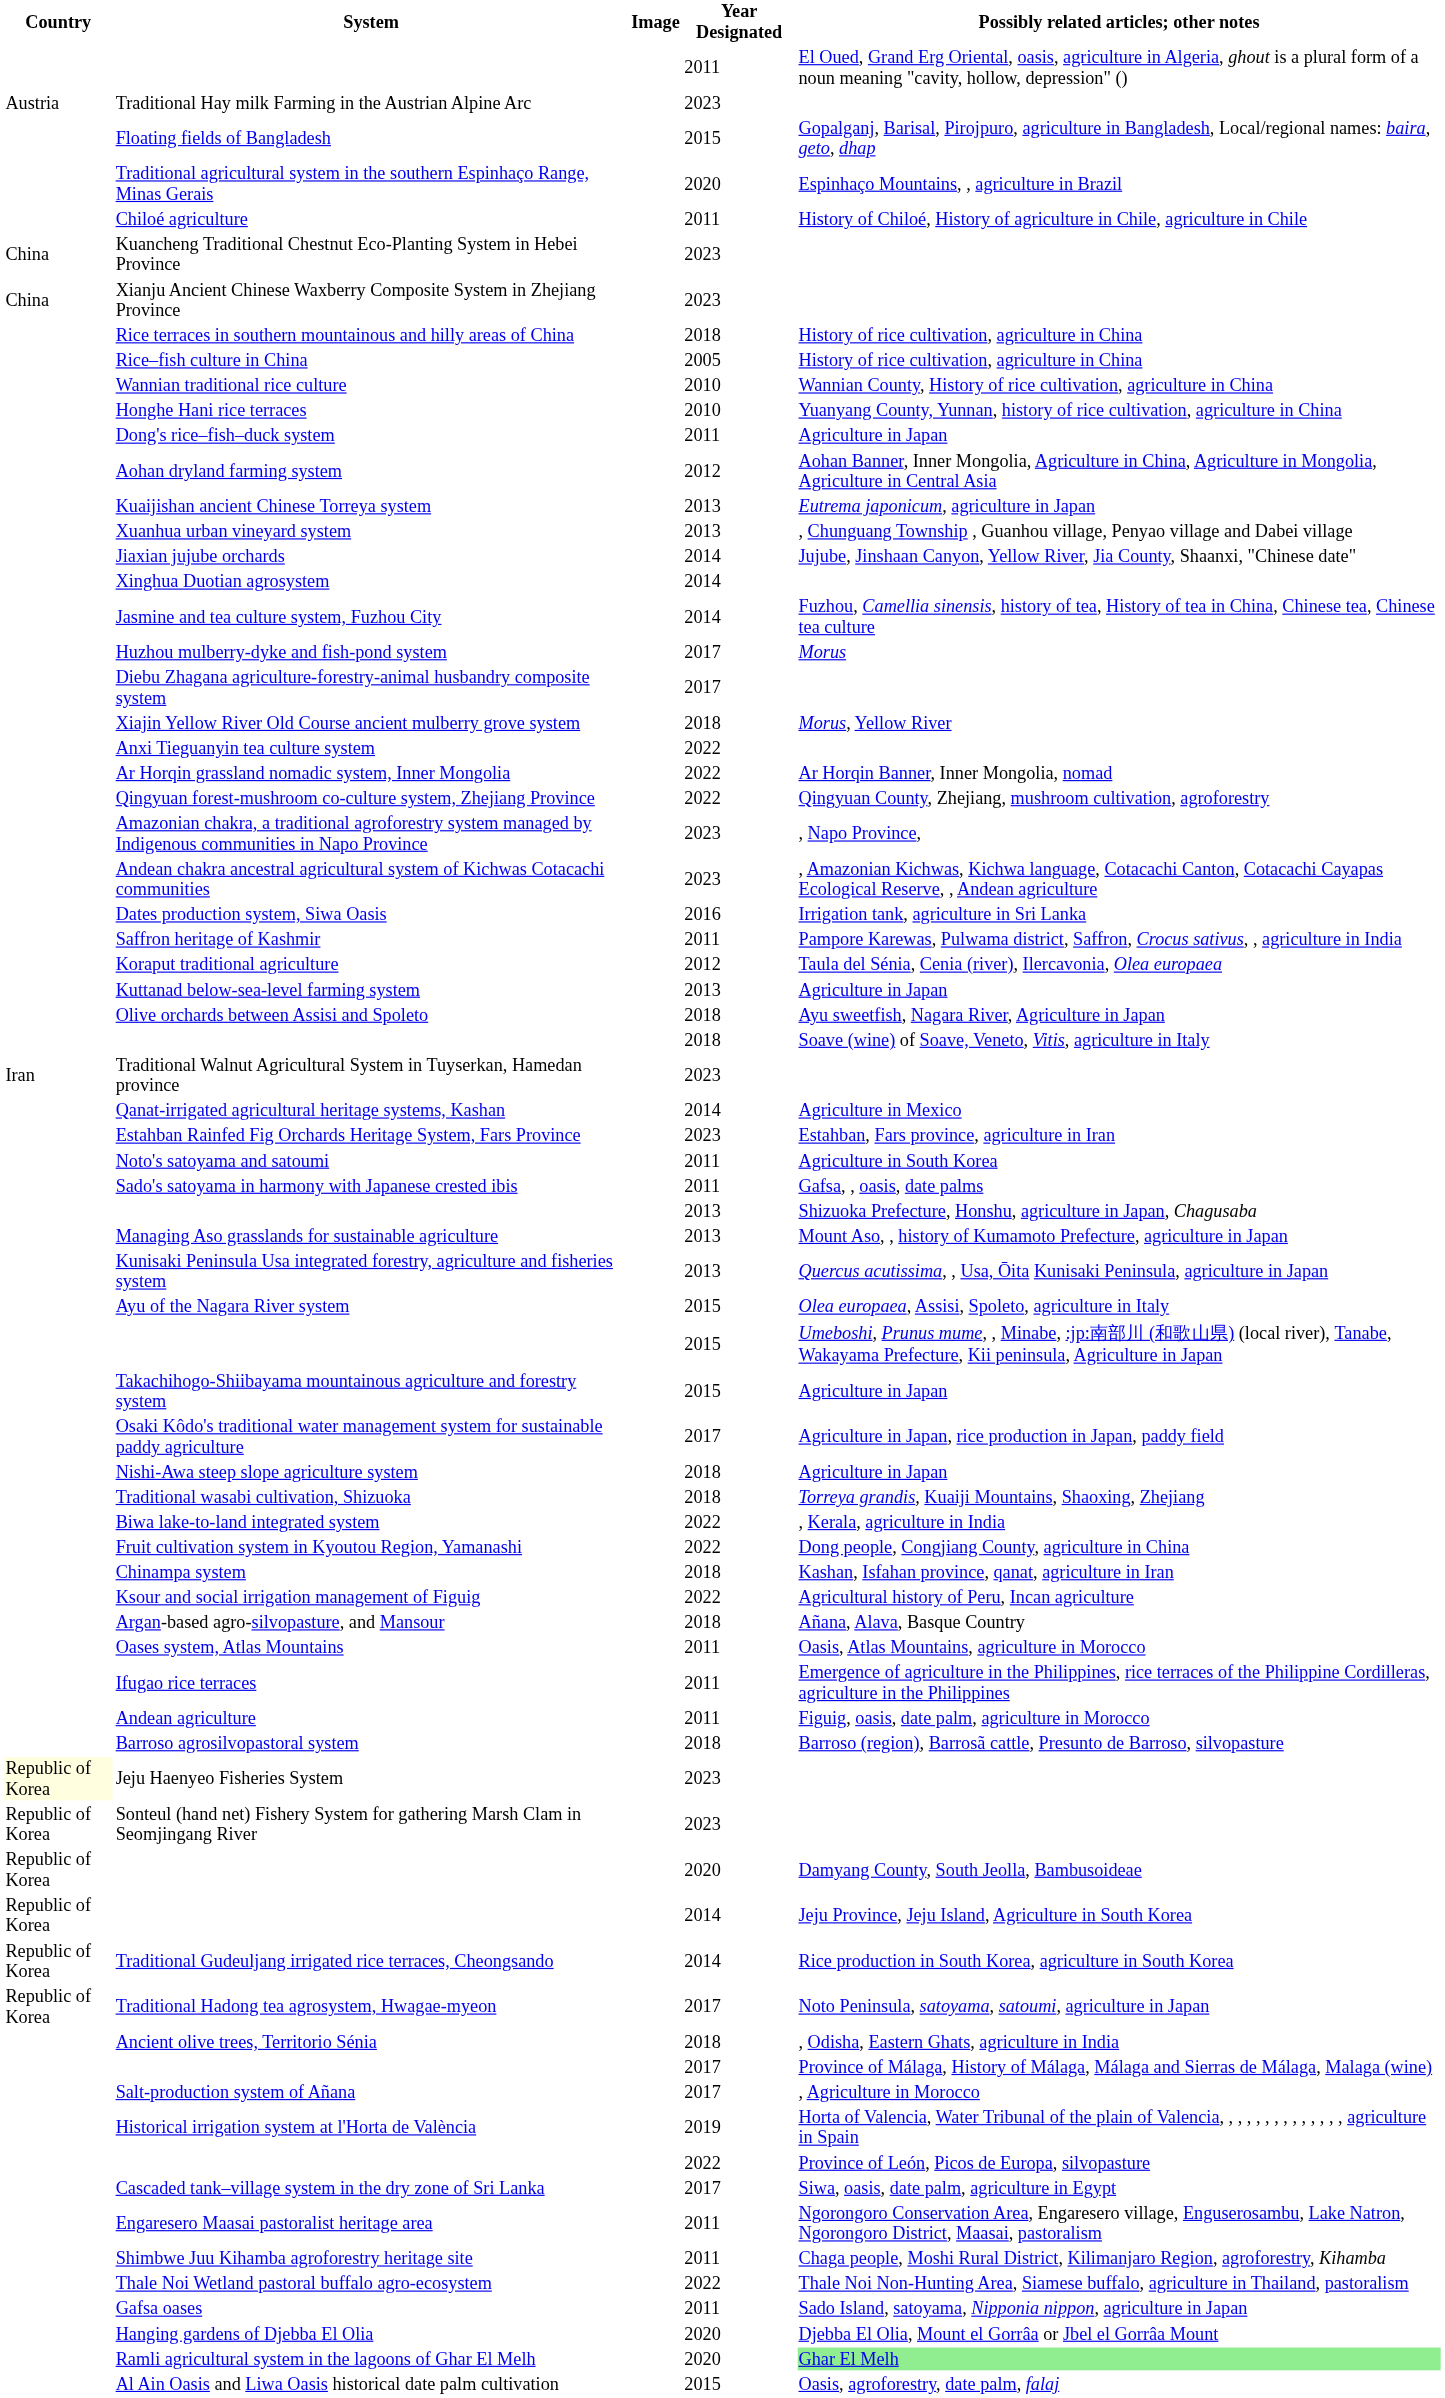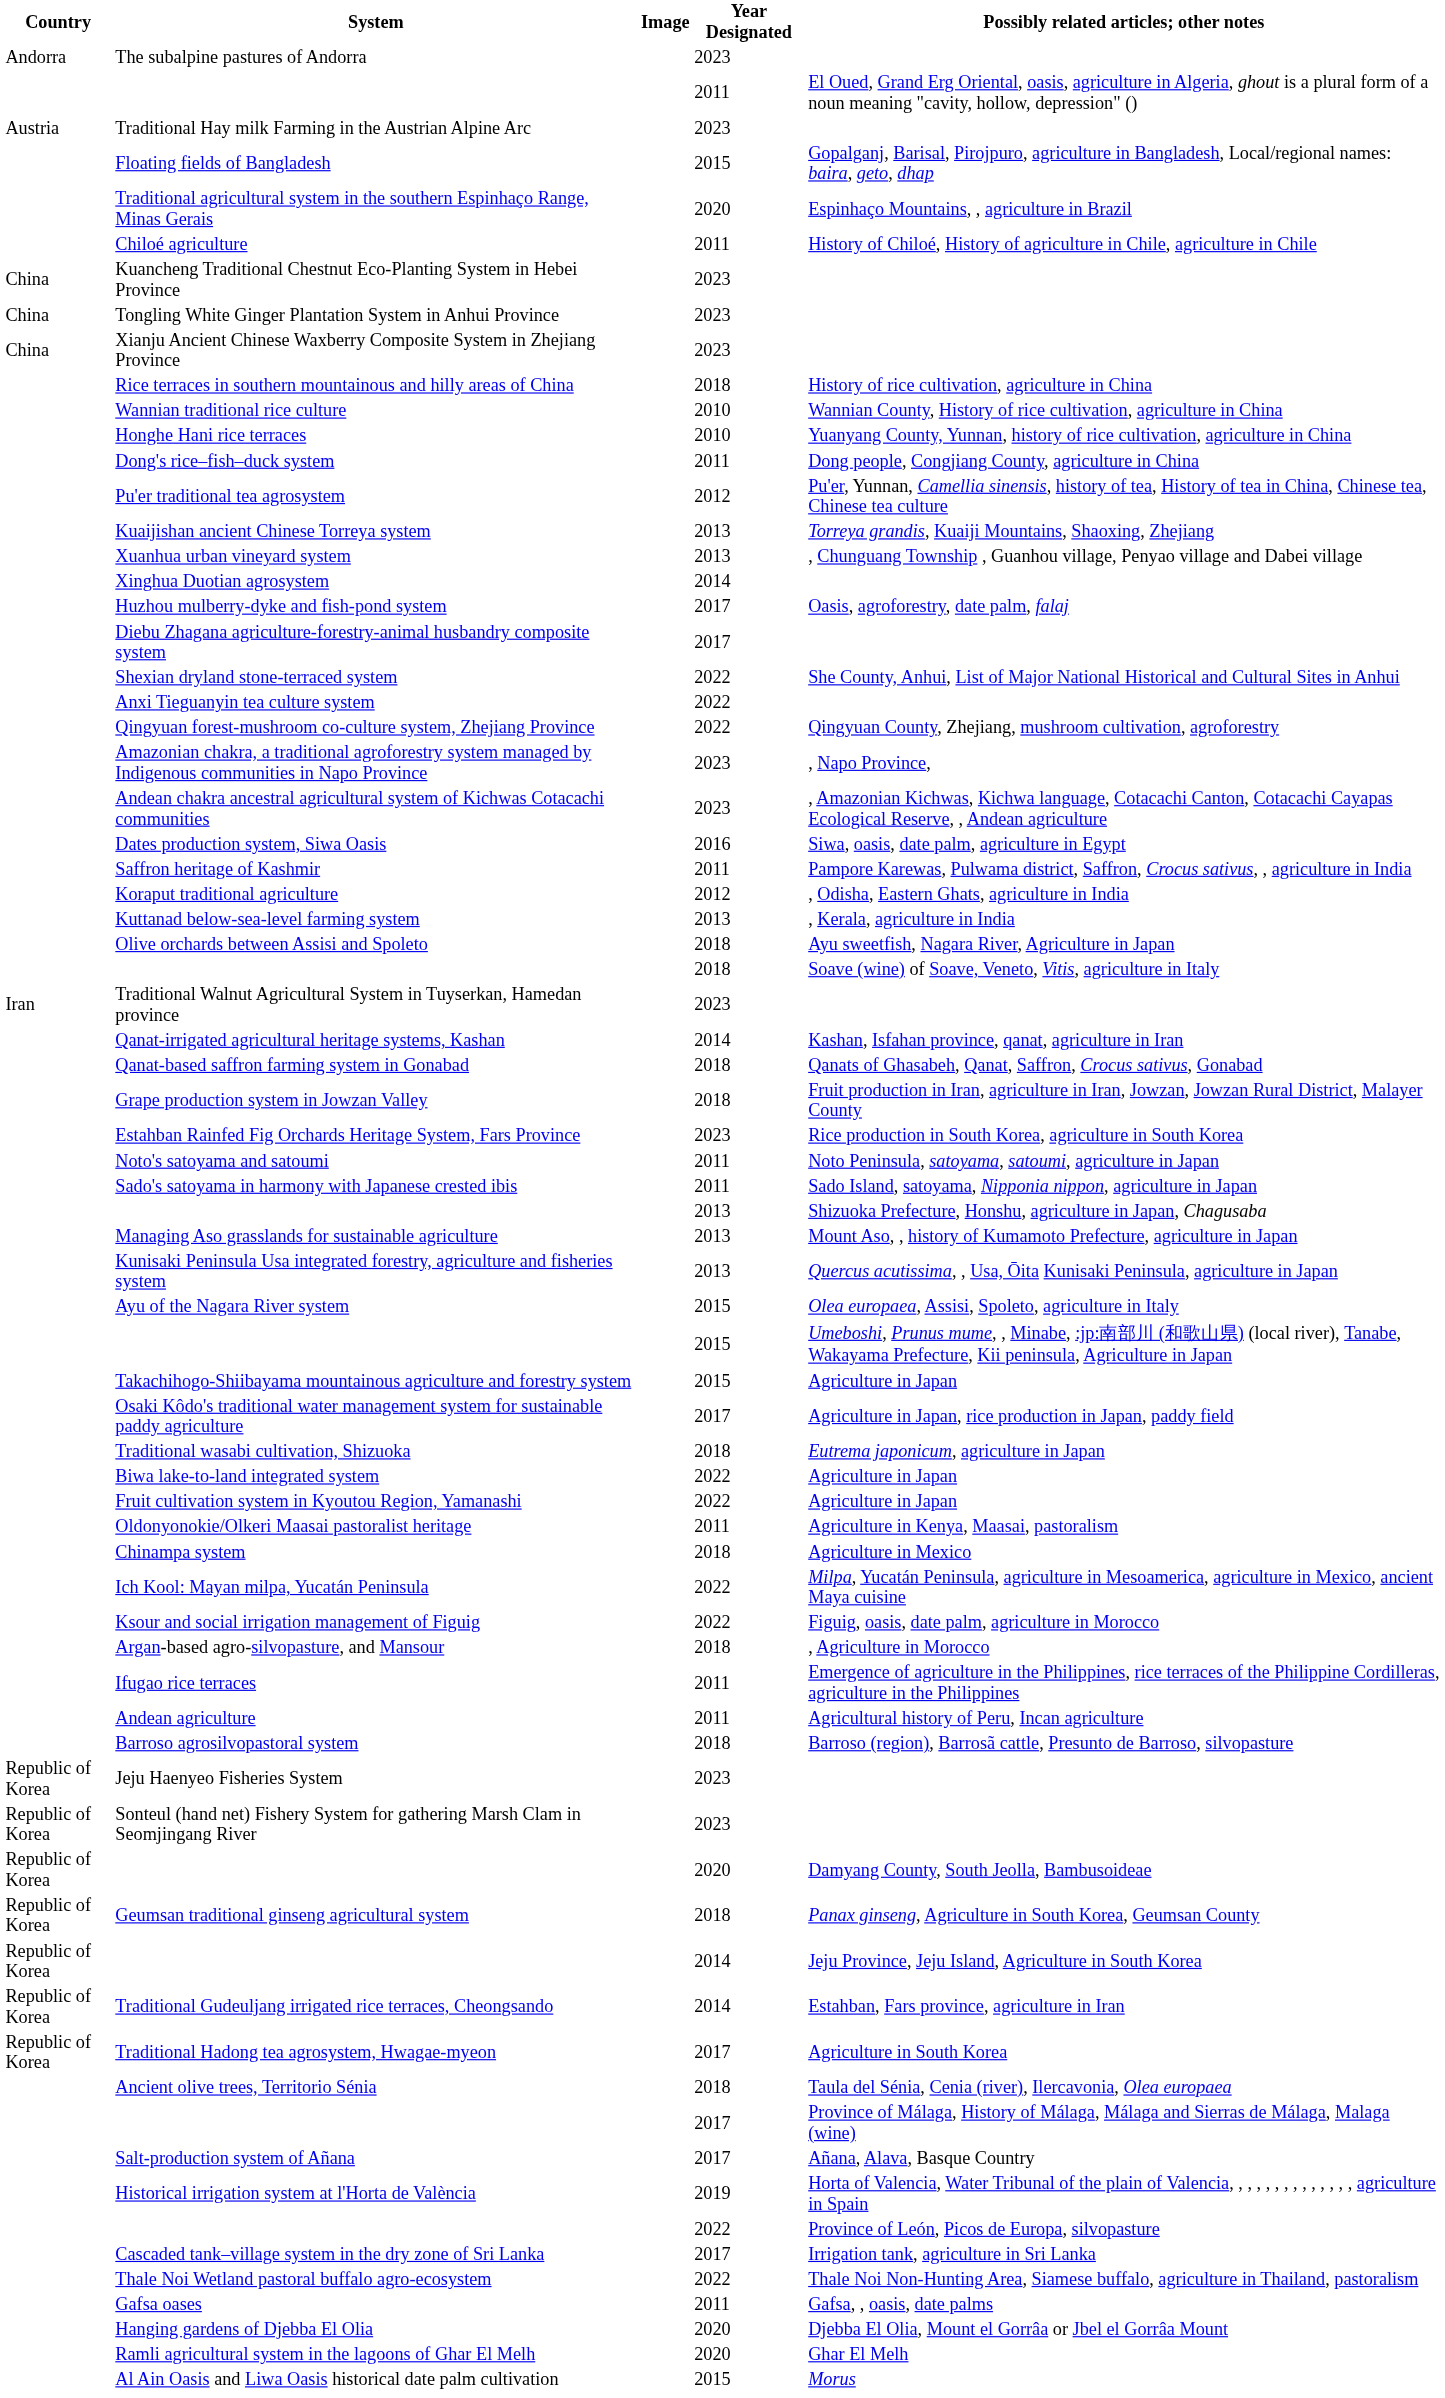+ row: Andorra | The subalpine pastures of Andorra | 2023
+ row: China | Tongling White Ginger Plantation System in Anhui Province | 2023
- row: Rice–fish culture in China | 2005 | History of rice cultivation, agriculture in China
Dong's rice–fish–duck system | Possibly related articles; other notes: Agriculture in Japan -> Dong people, Congjiang County, agriculture in China
+ row: Pu'er traditional tea agrosystem | 2012 | Pu'er, Yunnan, Camellia sinensis, history of tea, History of tea in China, Chinese tea, Chinese tea culture
- row: Aohan dryland farming system | 2012 | Aohan Banner, Inner Mongolia, Agriculture in China, Agriculture in Mongolia, Agriculture in Central Asia
Kuaijishan ancient Chinese Torreya system | Possibly related articles; other notes: Eutrema japonicum, agriculture in Japan -> Torreya grandis, Kuaiji Mountains, Shaoxing, Zhejiang
- row: Jiaxian jujube orchards | 2014 | Jujube, Jinshaan Canyon, Yellow River, Jia County, Shaanxi, "Chinese date"
- row: Jasmine and tea culture system, Fuzhou City | 2014 | Fuzhou, Camellia sinensis, history of tea, History of tea in China, Chinese tea, Chinese tea culture
Huzhou mulberry-dyke and fish-pond system | Possibly related articles; other notes: Morus -> Oasis, agroforestry, date palm, falaj
- row: Xiajin Yellow River Old Course ancient mulberry grove system | 2018 | Morus, Yellow River
+ row: Shexian dryland stone-terraced system | 2022 | She County, Anhui, List of Major National Historical and Cultural Sites in Anhui
- row: Ar Horqin grassland nomadic system, Inner Mongolia | 2022 | Ar Horqin Banner, Inner Mongolia, nomad
Dates production system, Siwa Oasis | Possibly related articles; other notes: Irrigation tank, agriculture in Sri Lanka -> Siwa, oasis, date palm, agriculture in Egypt
Koraput traditional agriculture | Possibly related articles; other notes: Taula del Sénia, Cenia (river), Ilercavonia, Olea europaea -> , Odisha, Eastern Ghats, agriculture in India
Kuttanad below-sea-level farming system | Possibly related articles; other notes: Agriculture in Japan -> , Kerala, agriculture in India
Qanat-irrigated agricultural heritage systems, Kashan | Possibly related articles; other notes: Agriculture in Mexico -> Kashan, Isfahan province, qanat, agriculture in Iran
+ row: Qanat-based saffron farming system in Gonabad | 2018 | Qanats of Ghasabeh, Qanat, Saffron, Crocus sativus, Gonabad
+ row: Grape production system in Jowzan Valley | 2018 | Fruit production in Iran, agriculture in Iran, Jowzan, Jowzan Rural District, Malayer County
Estahban Rainfed Fig Orchards Heritage System, Fars Province | Possibly related articles; other notes: Estahban, Fars province, agriculture in Iran -> Rice production in South Korea, agriculture in South Korea
Noto's satoyama and satoumi | Possibly related articles; other notes: Agriculture in South Korea -> Noto Peninsula, satoyama, satoumi, agriculture in Japan
Sado's satoyama in harmony with Japanese crested ibis | Possibly related articles; other notes: Gafsa, , oasis, date palms -> Sado Island, satoyama, Nipponia nippon, agriculture in Japan
- row: Nishi-Awa steep slope agriculture system | 2018 | Agriculture in Japan
Traditional wasabi cultivation, Shizuoka | Possibly related articles; other notes: Torreya grandis, Kuaiji Mountains, Shaoxing, Zhejiang -> Eutrema japonicum, agriculture in Japan
Biwa lake-to-land integrated system | Possibly related articles; other notes: , Kerala, agriculture in India -> Agriculture in Japan
Fruit cultivation system in Kyoutou Region, Yamanashi | Possibly related articles; other notes: Dong people, Congjiang County, agriculture in China -> Agriculture in Japan
+ row: Oldonyonokie/Olkeri Maasai pastoralist heritage | 2011 | Agriculture in Kenya, Maasai, pastoralism
Chinampa system | Possibly related articles; other notes: Kashan, Isfahan province, qanat, agriculture in Iran -> Agriculture in Mexico
+ row: Ich Kool: Mayan milpa, Yucatán Peninsula | 2022 | Milpa, Yucatán Peninsula, agriculture in Mesoamerica, agriculture in Mexico, ancient Maya cuisine
Ksour and social irrigation management of Figuig | Possibly related articles; other notes: Agricultural history of Peru, Incan agriculture -> Figuig, oasis, date palm, agriculture in Morocco
Argan-based agro-silvopasture, and Mansour | Possibly related articles; other notes: Añana, Alava, Basque Country -> , Agriculture in Morocco
- row: Oases system, Atlas Mountains | 2011 | Oasis, Atlas Mountains, agriculture in Morocco
Andean agriculture | Possibly related articles; other notes: Figuig, oasis, date palm, agriculture in Morocco -> Agricultural history of Peru, Incan agriculture
Jeju Haenyeo Fisheries System | Country: lightyellow background -> no background
+ row: Republic of Korea | Geumsan traditional ginseng agricultural system | 2018 | Panax ginseng, Agriculture in South Korea, Geumsan County
Traditional Gudeuljang irrigated rice terraces, Cheongsando | Possibly related articles; other notes: Rice production in South Korea, agriculture in South Korea -> Estahban, Fars province, agriculture in Iran
Traditional Hadong tea agrosystem, Hwagae-myeon | Possibly related articles; other notes: Noto Peninsula, satoyama, satoumi, agriculture in Japan -> Agriculture in South Korea
Ancient olive trees, Territorio Sénia | Possibly related articles; other notes: , Odisha, Eastern Ghats, agriculture in India -> Taula del Sénia, Cenia (river), Ilercavonia, Olea europaea
Salt-production system of Añana | Possibly related articles; other notes: , Agriculture in Morocco -> Añana, Alava, Basque Country
Cascaded tank–village system in the dry zone of Sri Lanka | Possibly related articles; other notes: Siwa, oasis, date palm, agriculture in Egypt -> Irrigation tank, agriculture in Sri Lanka
- row: Engaresero Maasai pastoralist heritage area | 2011 | Ngorongoro Conservation Area, Engaresero village, Enguserosambu, Lake Natron, Ngorongoro District, Maasai, pastoralism
- row: Shimbwe Juu Kihamba agroforestry heritage site | 2011 | Chaga people, Moshi Rural District, Kilimanjaro Region, agroforestry, Kihamba
Gafsa oases | Possibly related articles; other notes: Sado Island, satoyama, Nipponia nippon, agriculture in Japan -> Gafsa, , oasis, date palms
Ramli agricultural system in the lagoons of Ghar El Melh | Possibly related articles; other notes: lightgreen background -> no background
Al Ain Oasis and Liwa Oasis historical date palm cultivation | Possibly related articles; other notes: Oasis, agroforestry, date palm, falaj -> Morus
